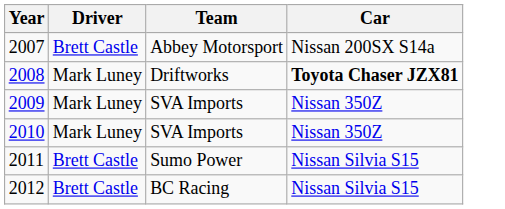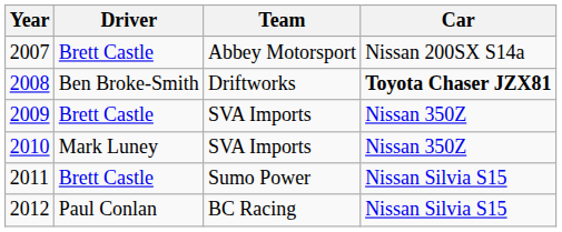2008 | Driver: Mark Luney -> Ben Broke-Smith
2009 | Driver: Mark Luney -> Brett Castle
2012 | Driver: Brett Castle -> Paul Conlan
